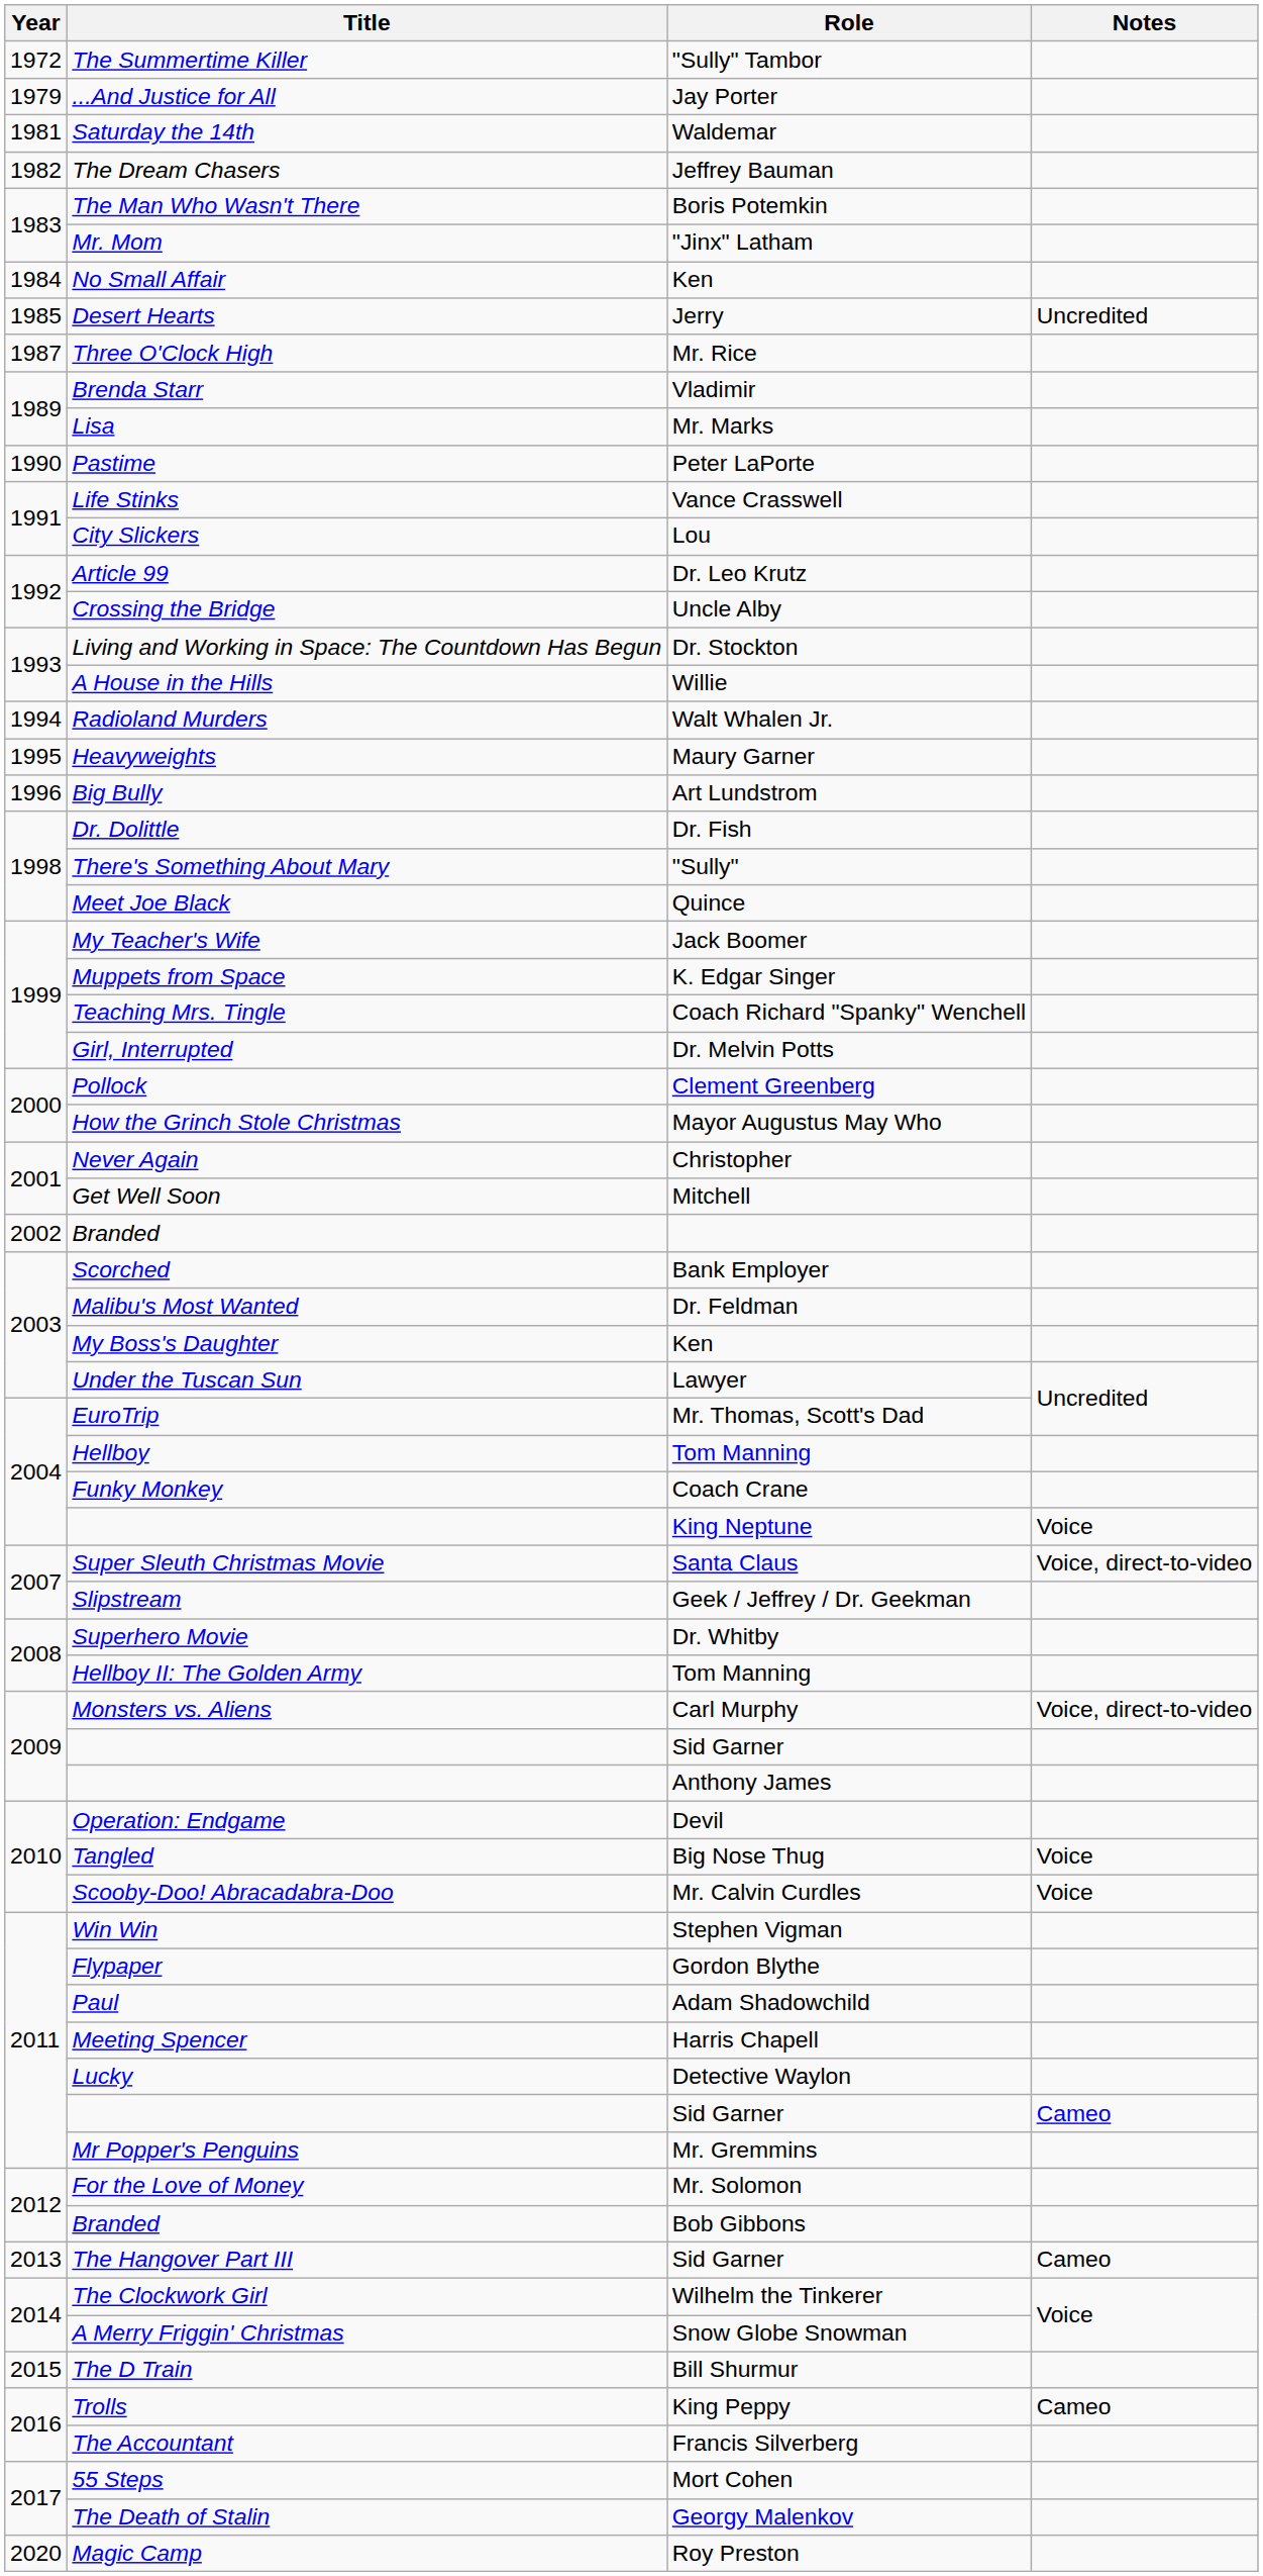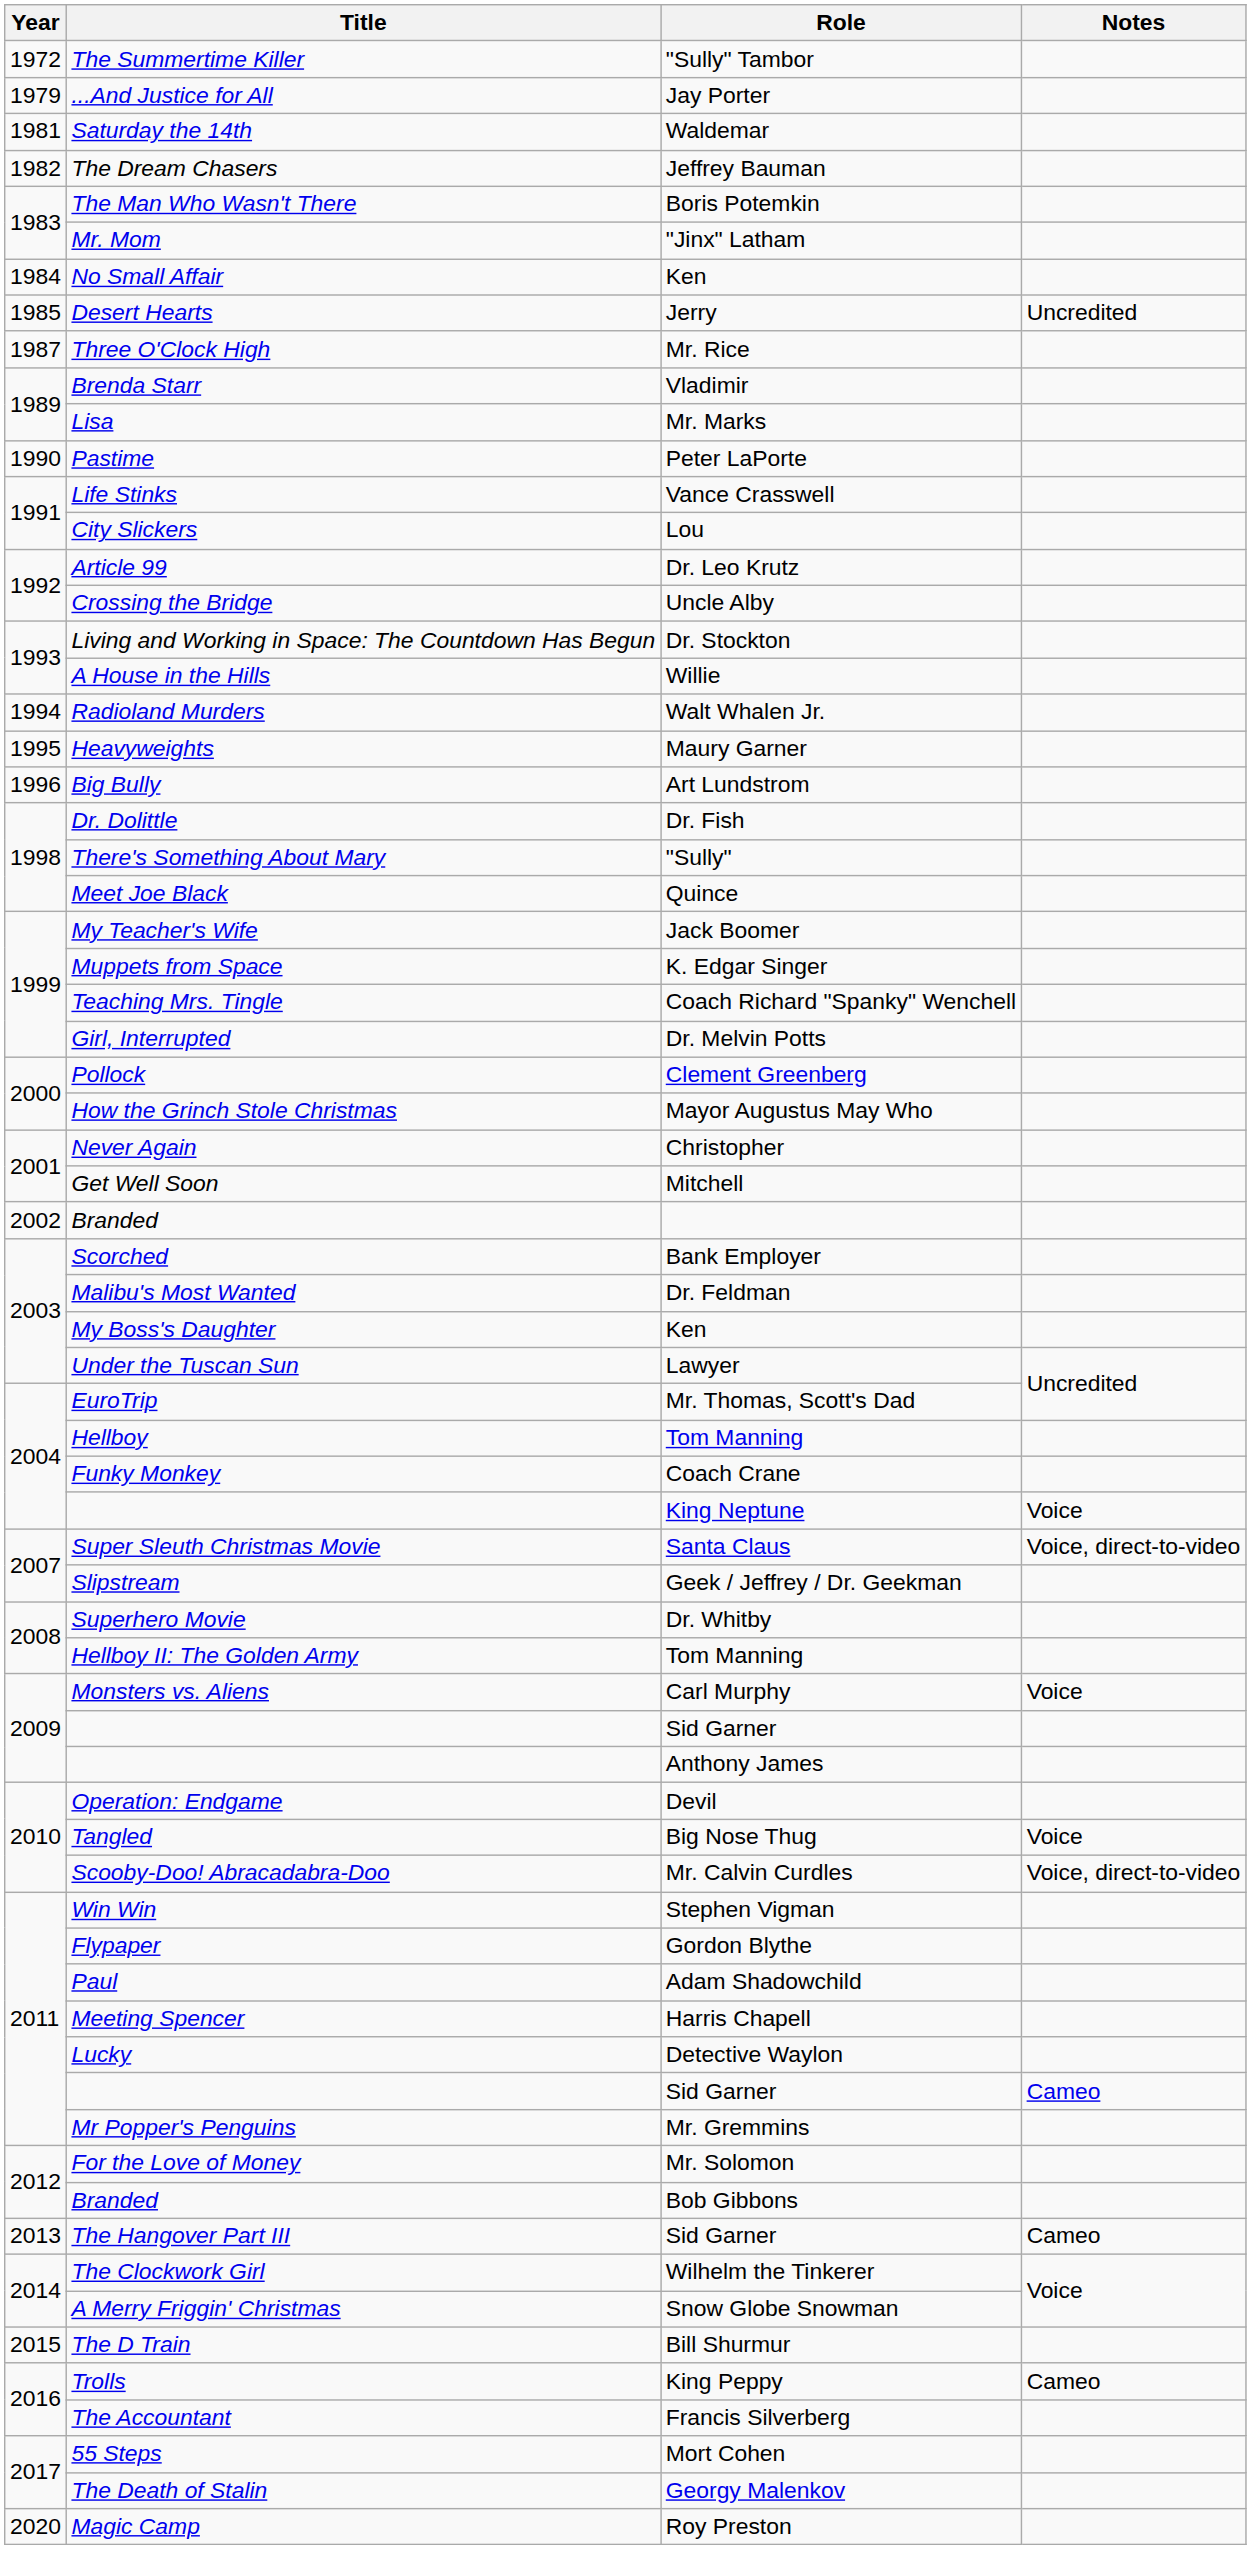Monsters vs. Aliens | Notes: Voice, direct-to-video -> Voice
Scooby-Doo! Abracadabra-Doo | Notes: Voice -> Voice, direct-to-video
